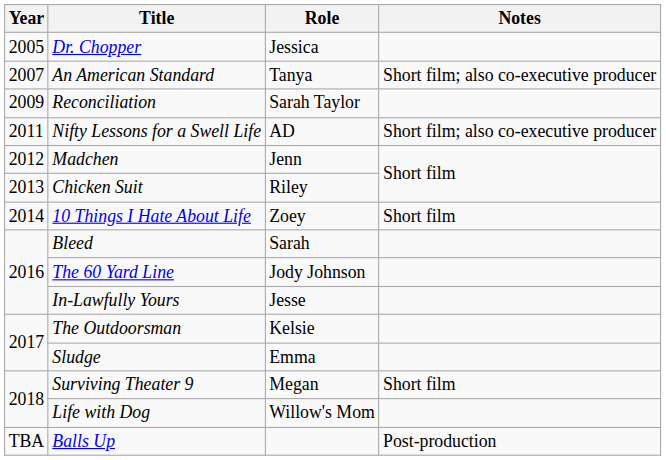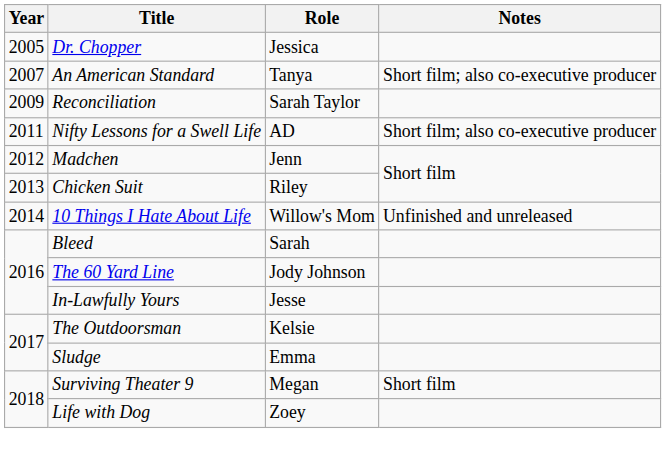10 Things I Hate About Life | Role: Zoey -> Willow's Mom
10 Things I Hate About Life | Notes: Short film -> Unfinished and unreleased
Life with Dog | Role: Willow's Mom -> Zoey
- row: TBA | Balls Up | Post-production
